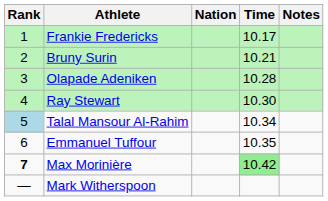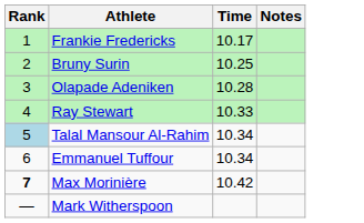- column: Nation
Bruny Surin | Time: 10.21 -> 10.25
Ray Stewart | Time: 10.30 -> 10.33
Emmanuel Tuffour | Time: 10.35 -> 10.34
Max Morinière | Time: lightgreen background -> no background
